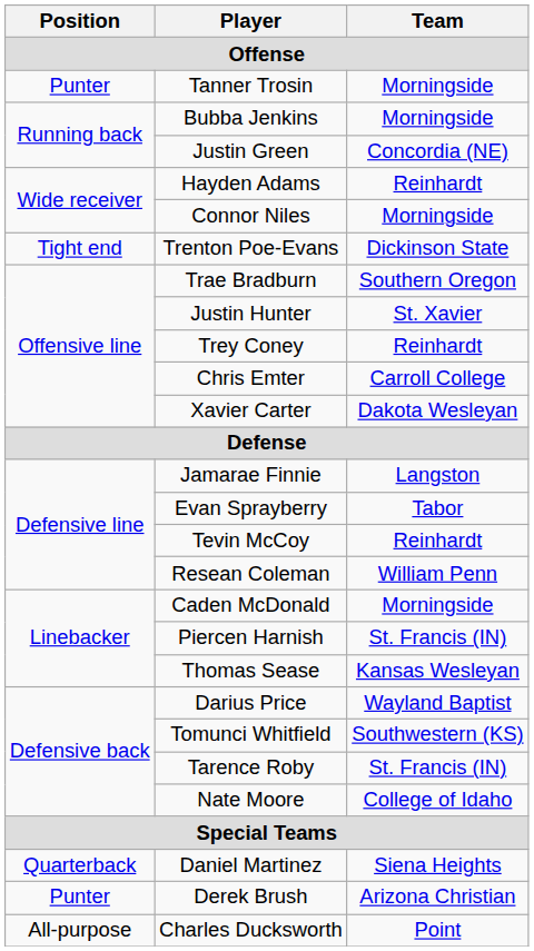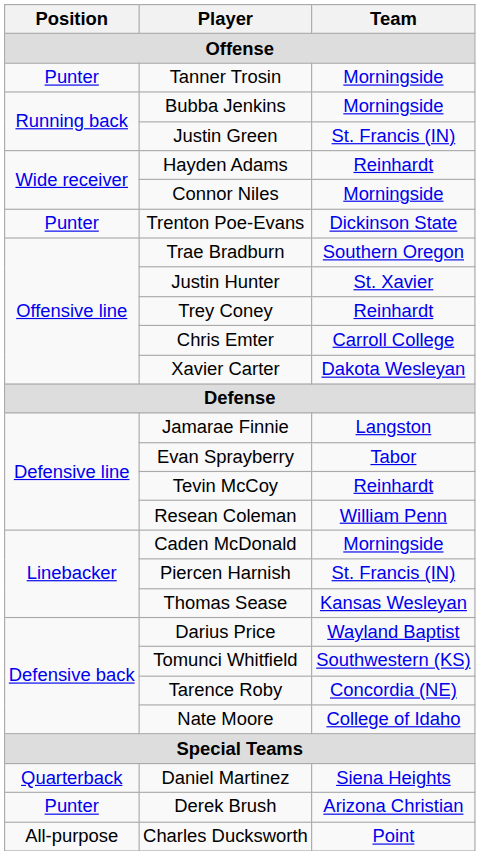Justin Green | Team: Concordia (NE) -> St. Francis (IN)
Trenton Poe-Evans | Position: Tight end -> Punter
Tarence Roby | Team: St. Francis (IN) -> Concordia (NE)
